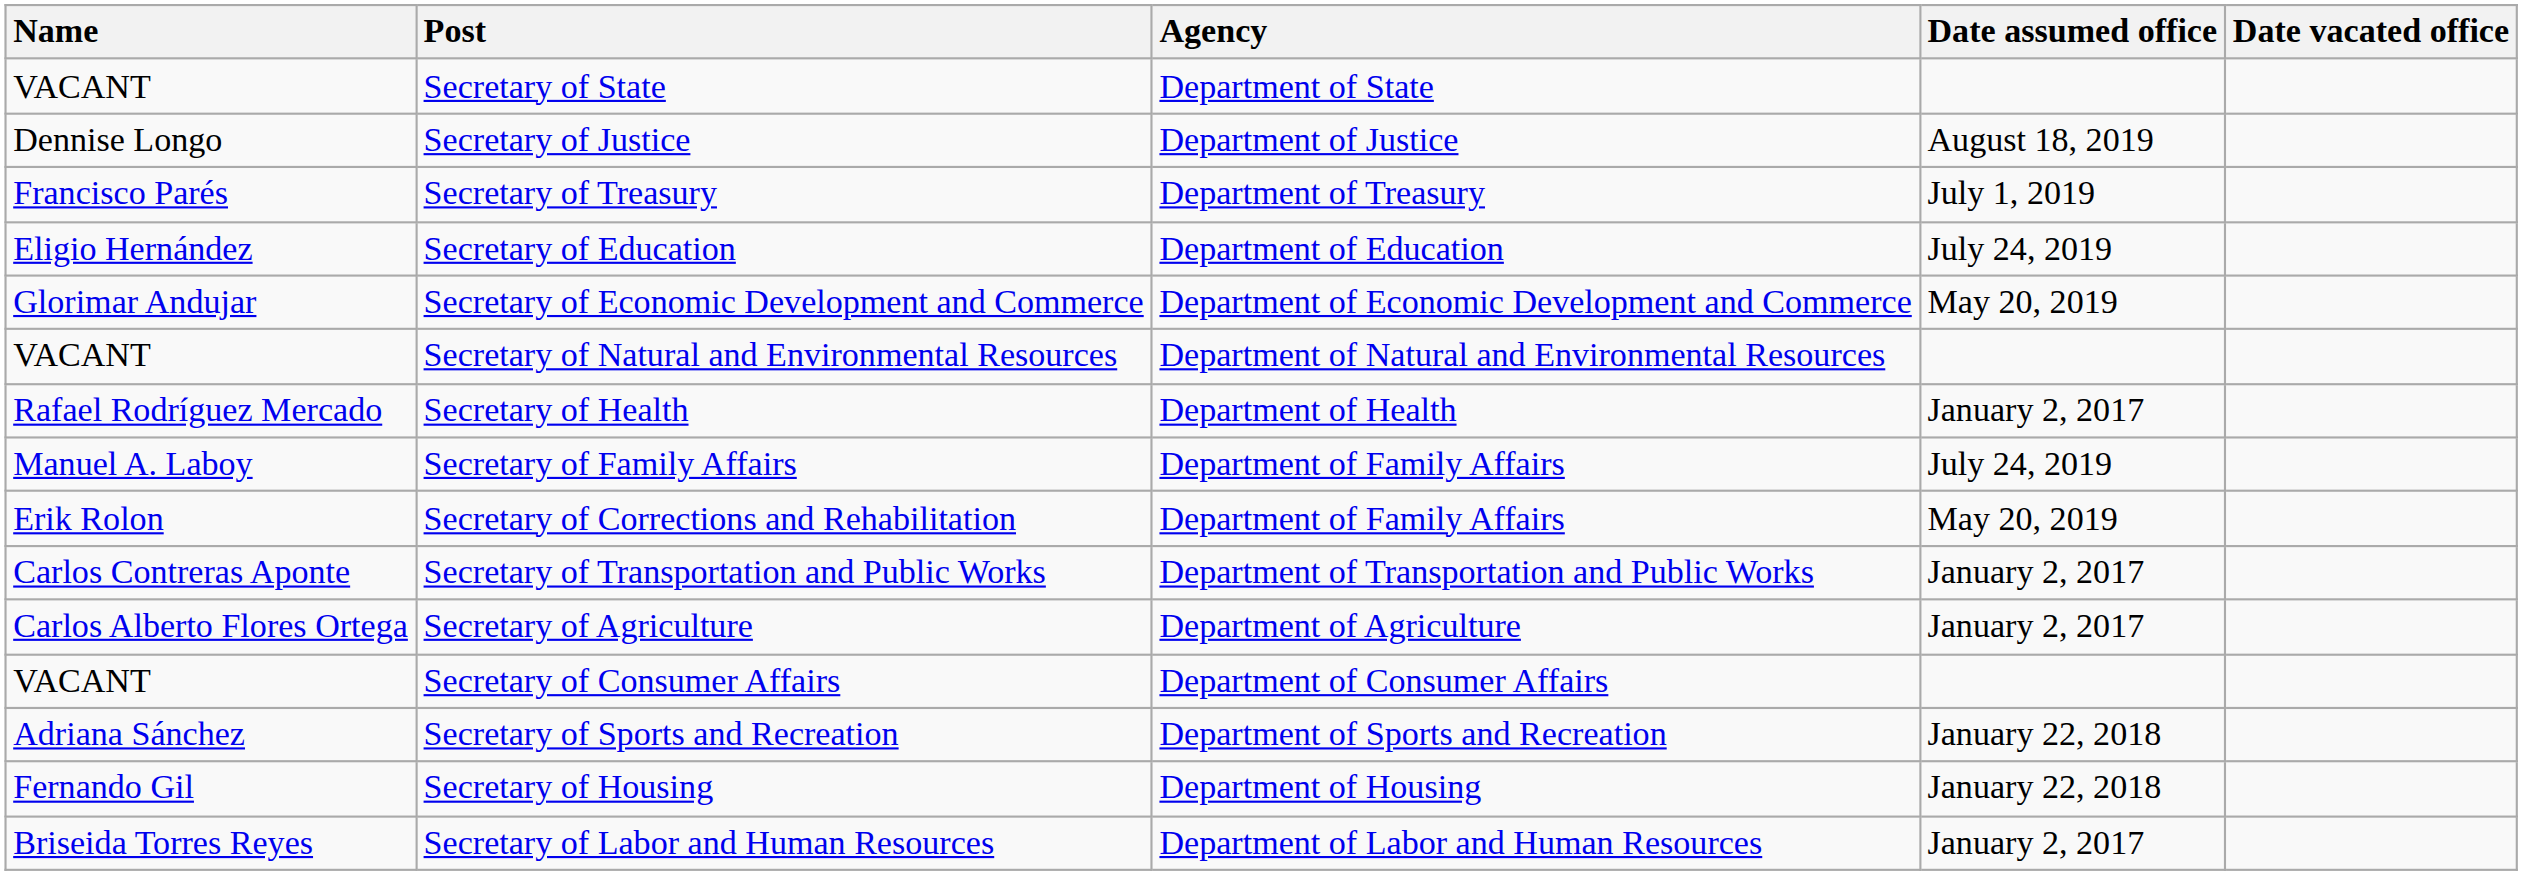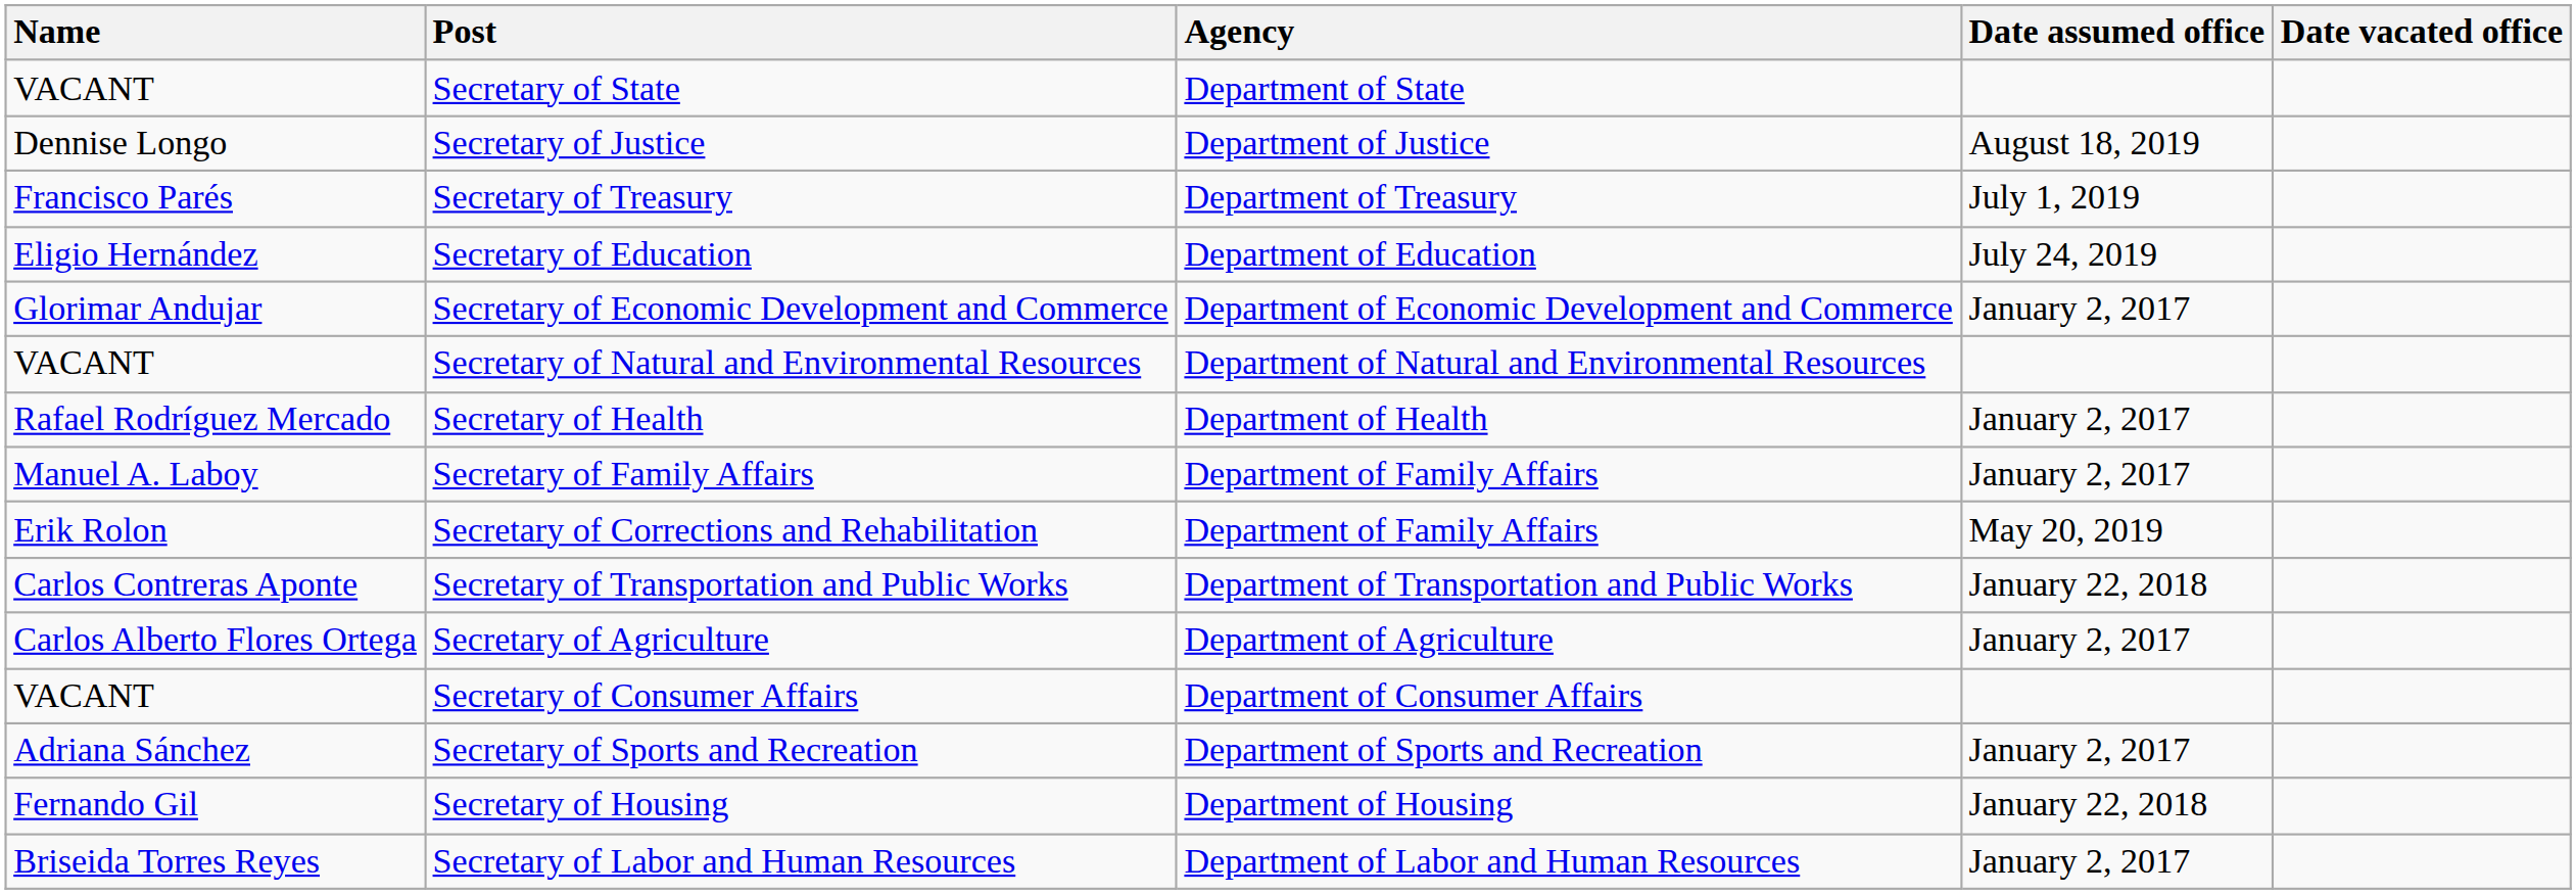Secretary of Economic Development and Commerce | Date assumed office: May 20, 2019 -> January 2, 2017
Secretary of Family Affairs | Date assumed office: July 24, 2019 -> January 2, 2017
Secretary of Transportation and Public Works | Date assumed office: January 2, 2017 -> January 22, 2018
Secretary of Sports and Recreation | Date assumed office: January 22, 2018 -> January 2, 2017
